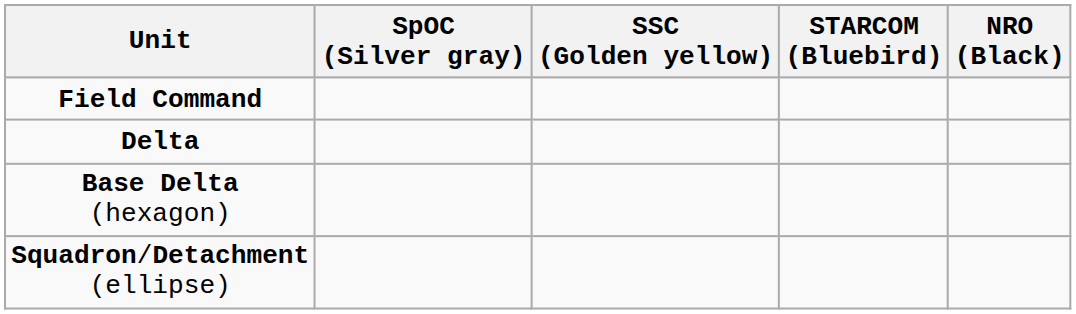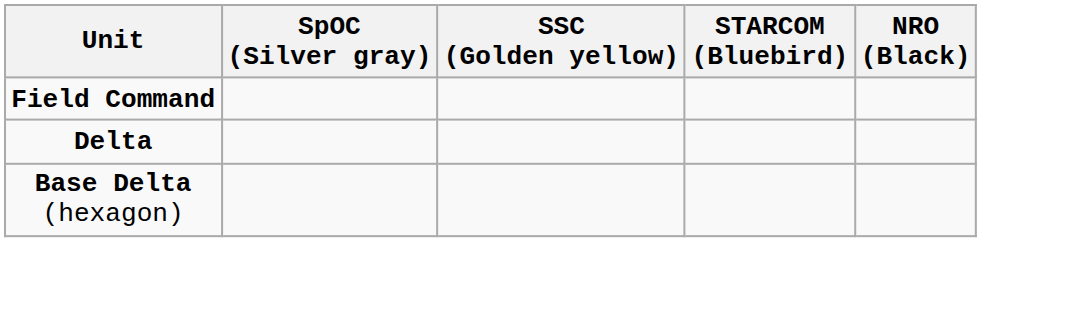- row: Squadron/Detachment (ellipse)
